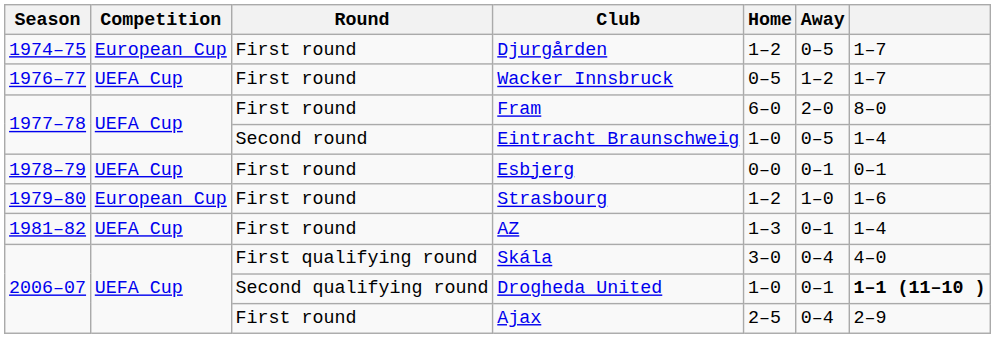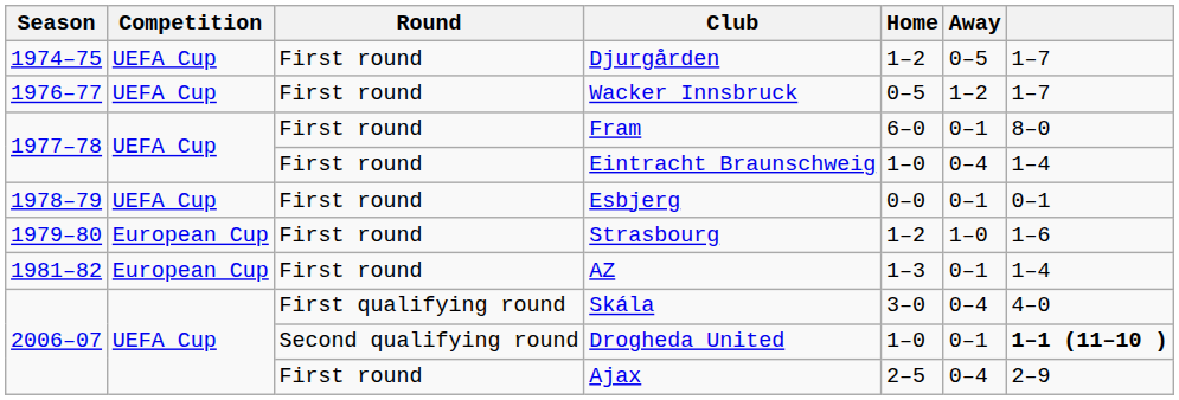Djurgården | Competition: European Cup -> UEFA Cup
Fram | Away: 2–0 -> 0–1
Eintracht Braunschweig | Round: Second round -> First round
Eintracht Braunschweig | Away: 0–5 -> 0–4
AZ | Competition: UEFA Cup -> European Cup
